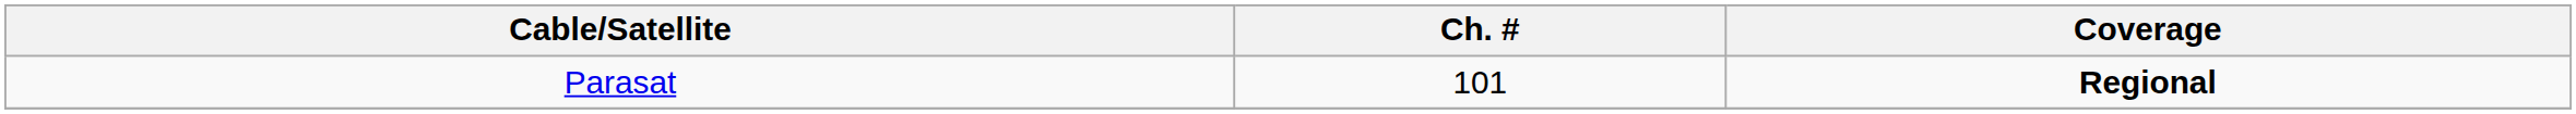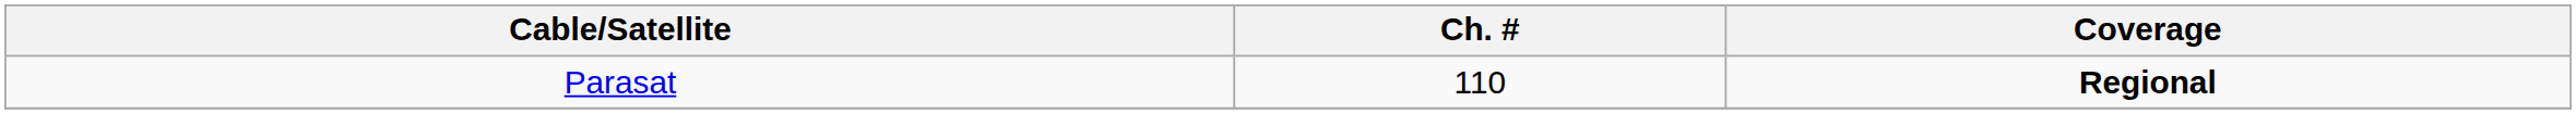Parasat | Ch. #: 101 -> 110
